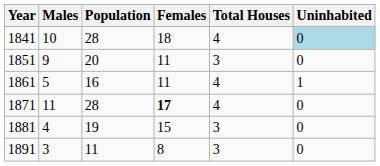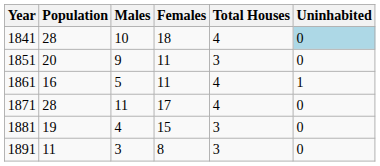columns swapped: Population <-> Males
1871 | Females: bold -> normal
